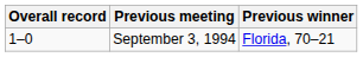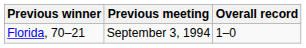columns swapped: Overall record <-> Previous winner
